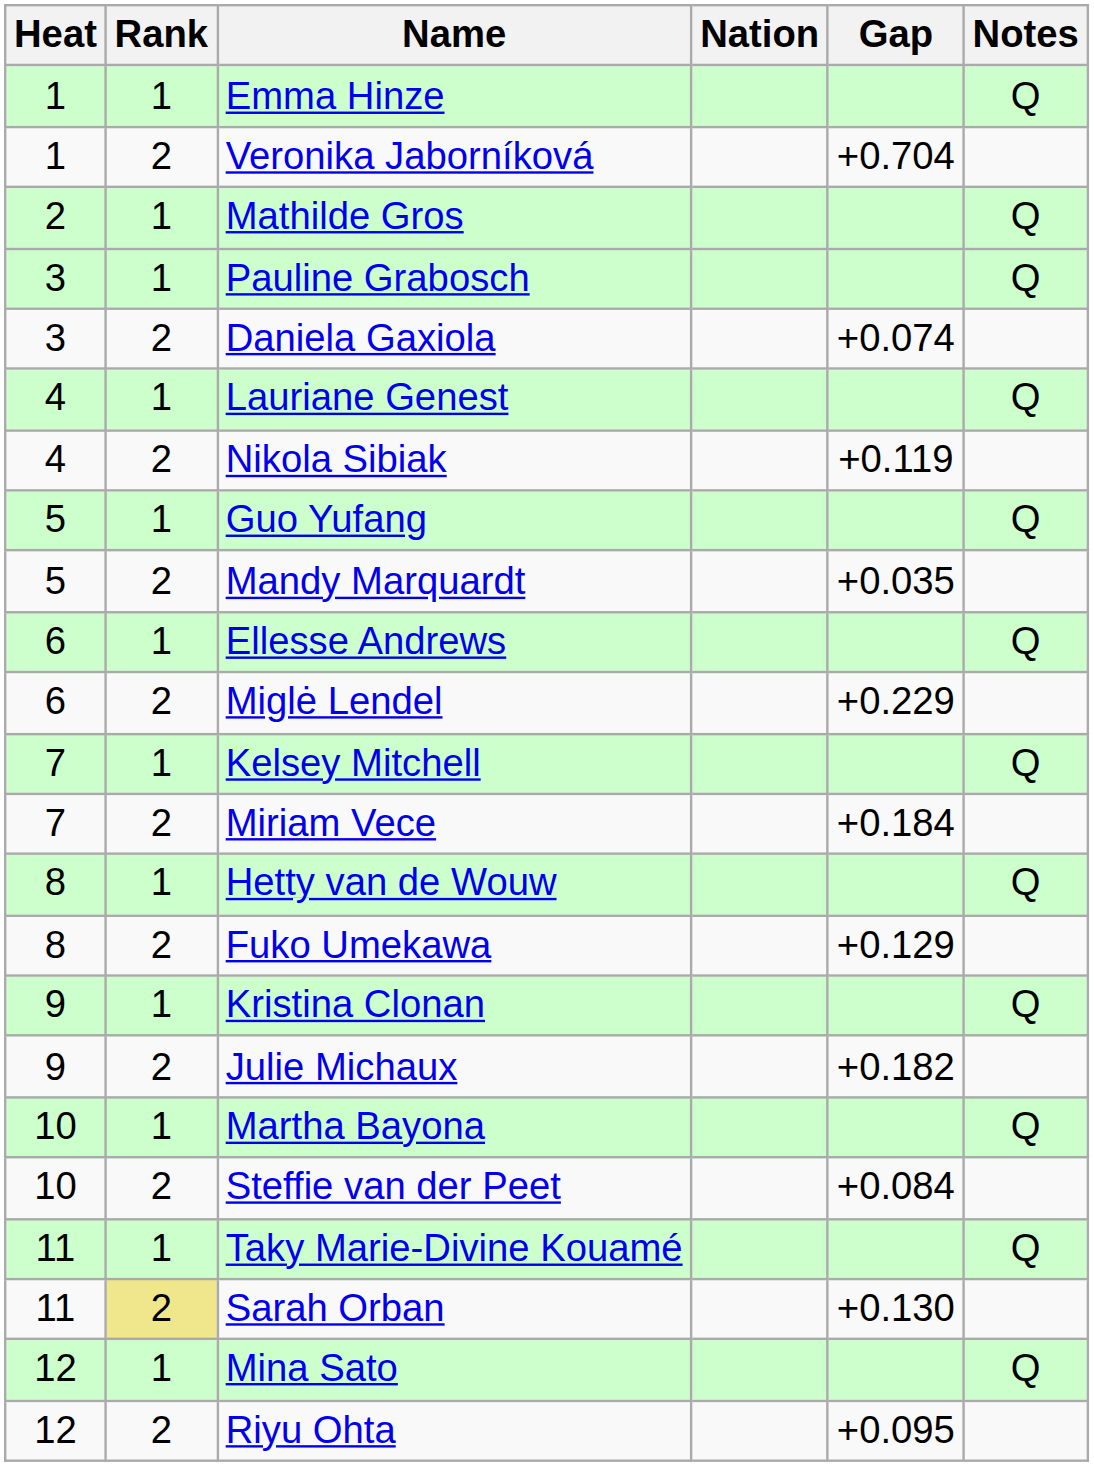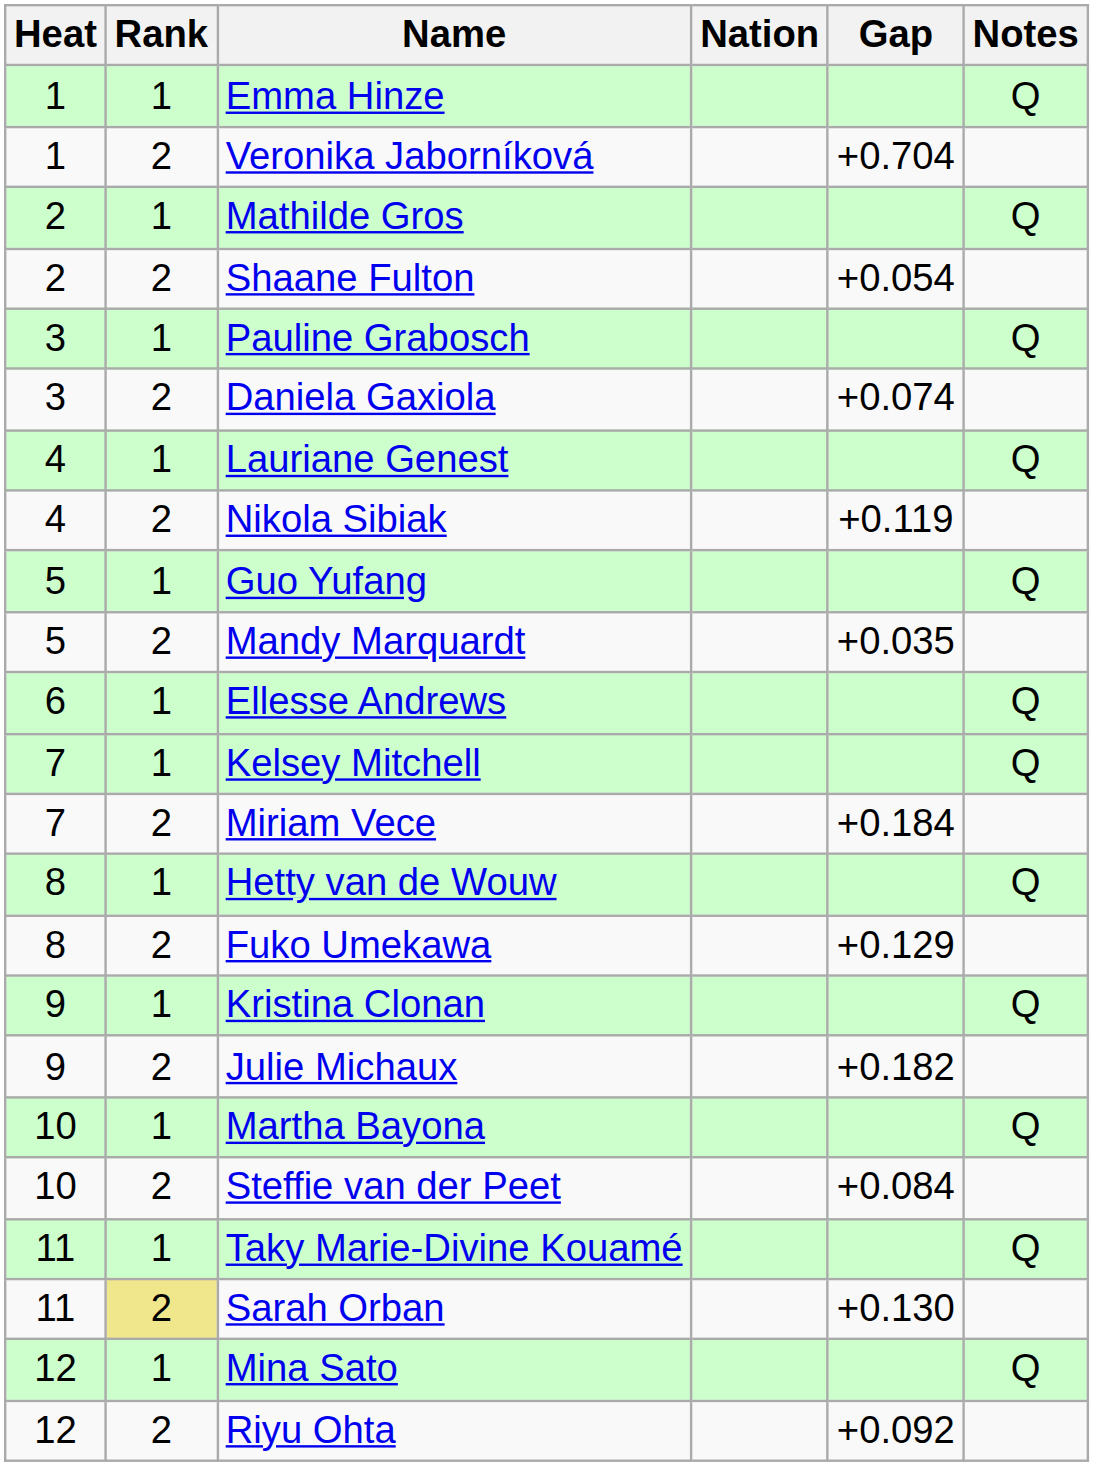+ row: 2 | 2 | Shaane Fulton | +0.054
- row: 6 | 2 | Miglė Lendel | +0.229
Riyu Ohta | Gap: +0.095 -> +0.092
